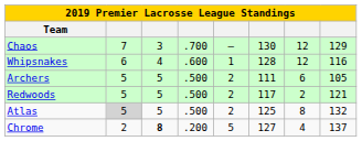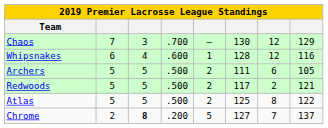Atlas | column 2: lightgrey background -> no background
Atlas | column 8: 132 -> 122
Chrome | column 7: 4 -> 7
